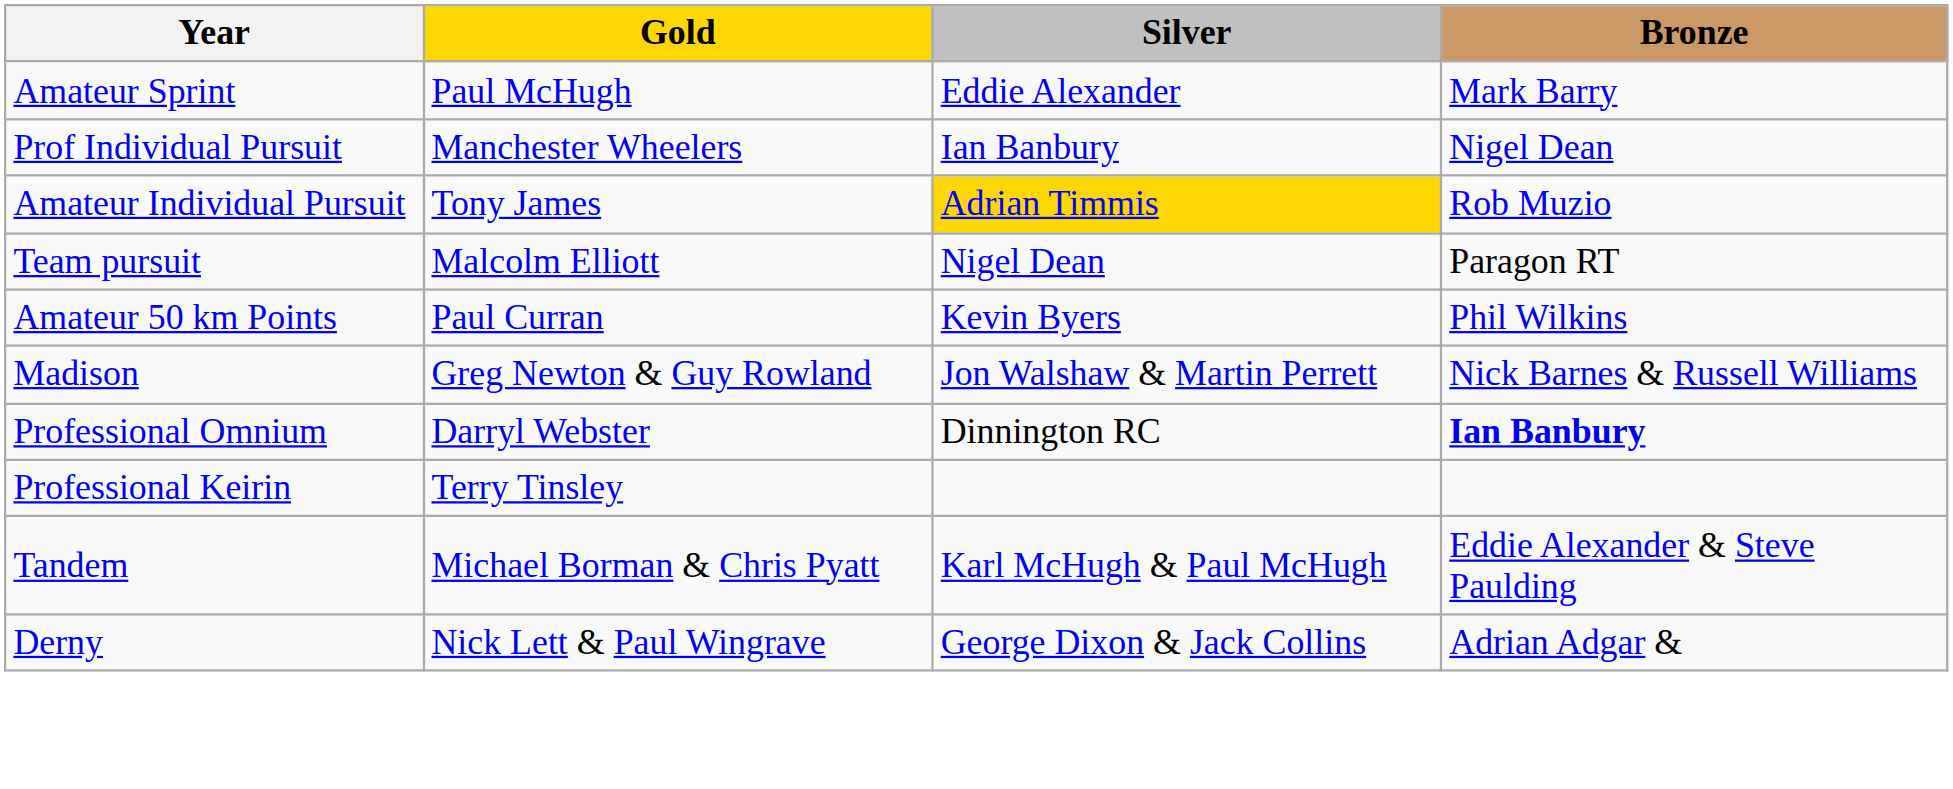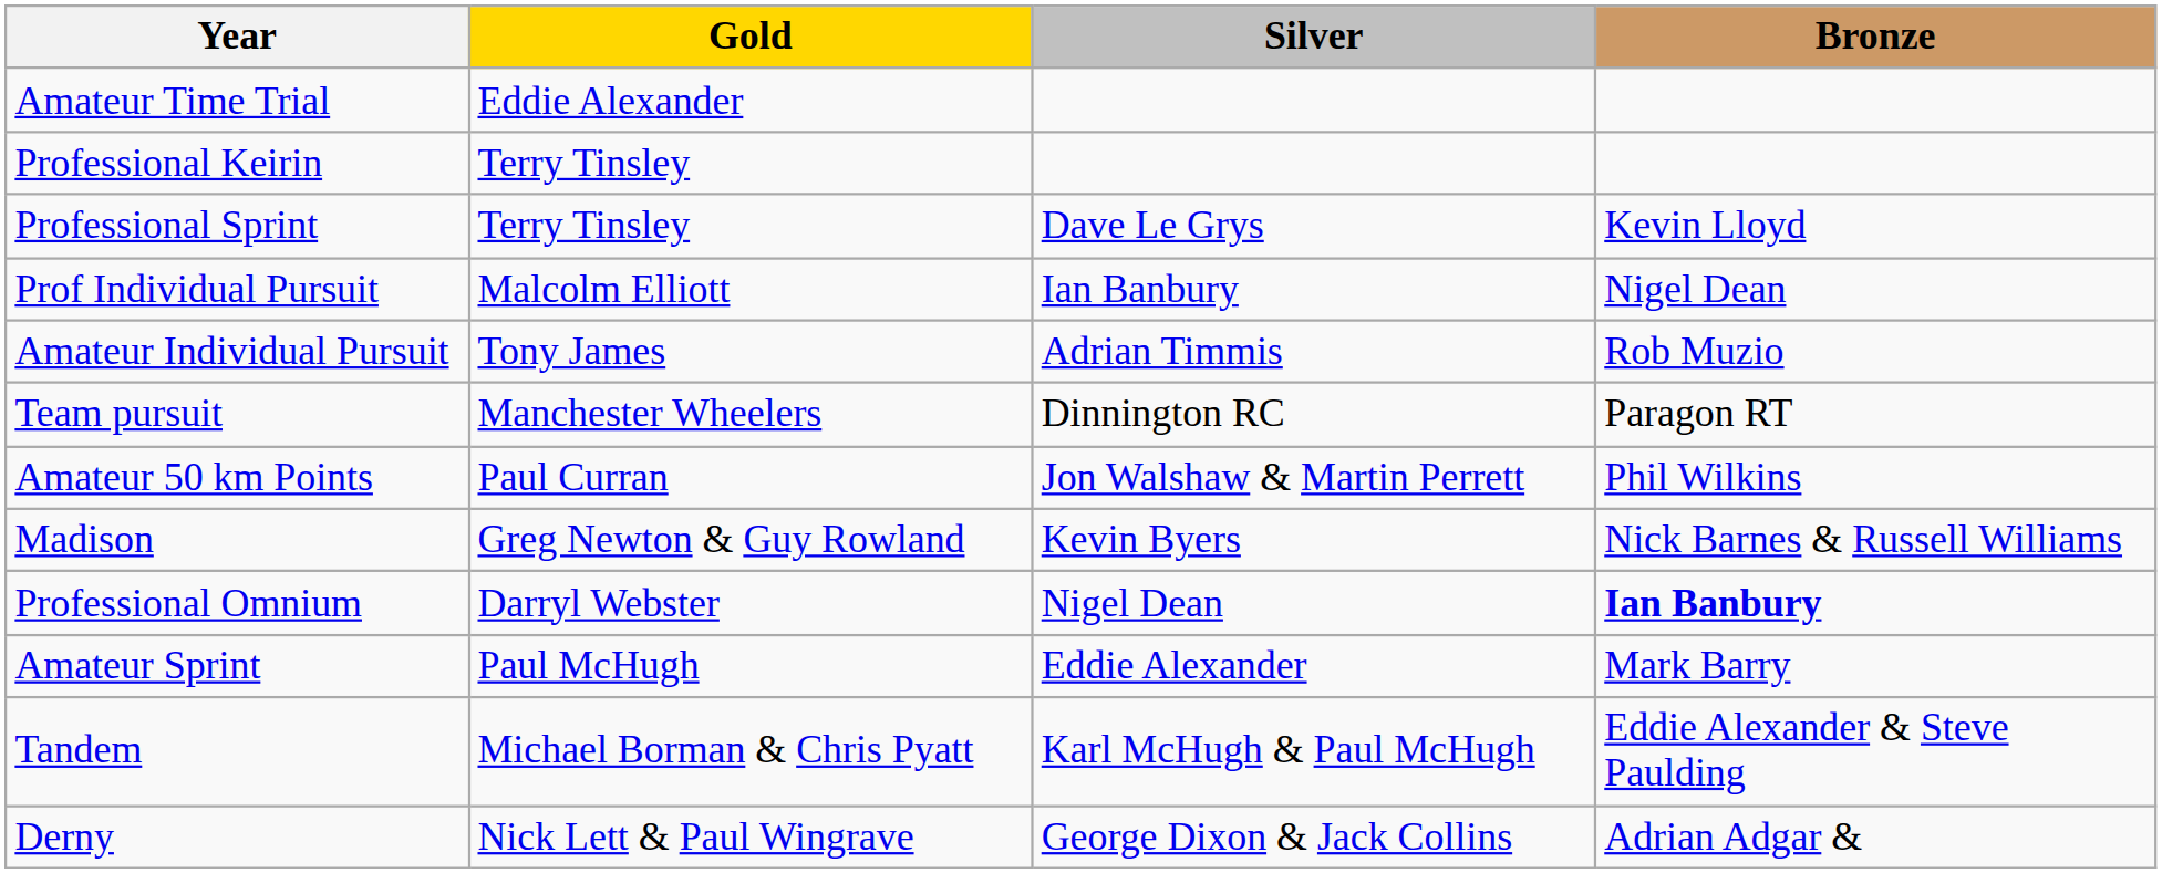+ row: Amateur Time Trial | Eddie Alexander
rows swapped: Amateur Sprint <-> Professional Keirin
+ row: Professional Sprint | Terry Tinsley | Dave Le Grys | Kevin Lloyd
Prof Individual Pursuit | Gold: Manchester Wheelers -> Malcolm Elliott
Amateur Individual Pursuit | Silver: gold background -> no background
Team pursuit | Gold: Malcolm Elliott -> Manchester Wheelers
Team pursuit | Silver: Nigel Dean -> Dinnington RC
Amateur 50 km Points | Silver: Kevin Byers -> Jon Walshaw & Martin Perrett
Madison | Silver: Jon Walshaw & Martin Perrett -> Kevin Byers
Professional Omnium | Silver: Dinnington RC -> Nigel Dean
